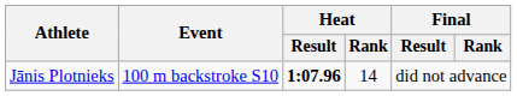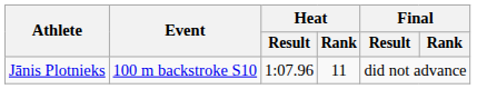Jānis Plotnieks | Heat / Result: bold -> normal
Jānis Plotnieks | Heat / Rank: 14 -> 11
